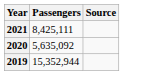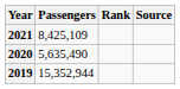+ column: Rank
2021 | Passengers: 8,425,111 -> 8,425,109
2020 | Passengers: 5,635,092 -> 5,635,490
